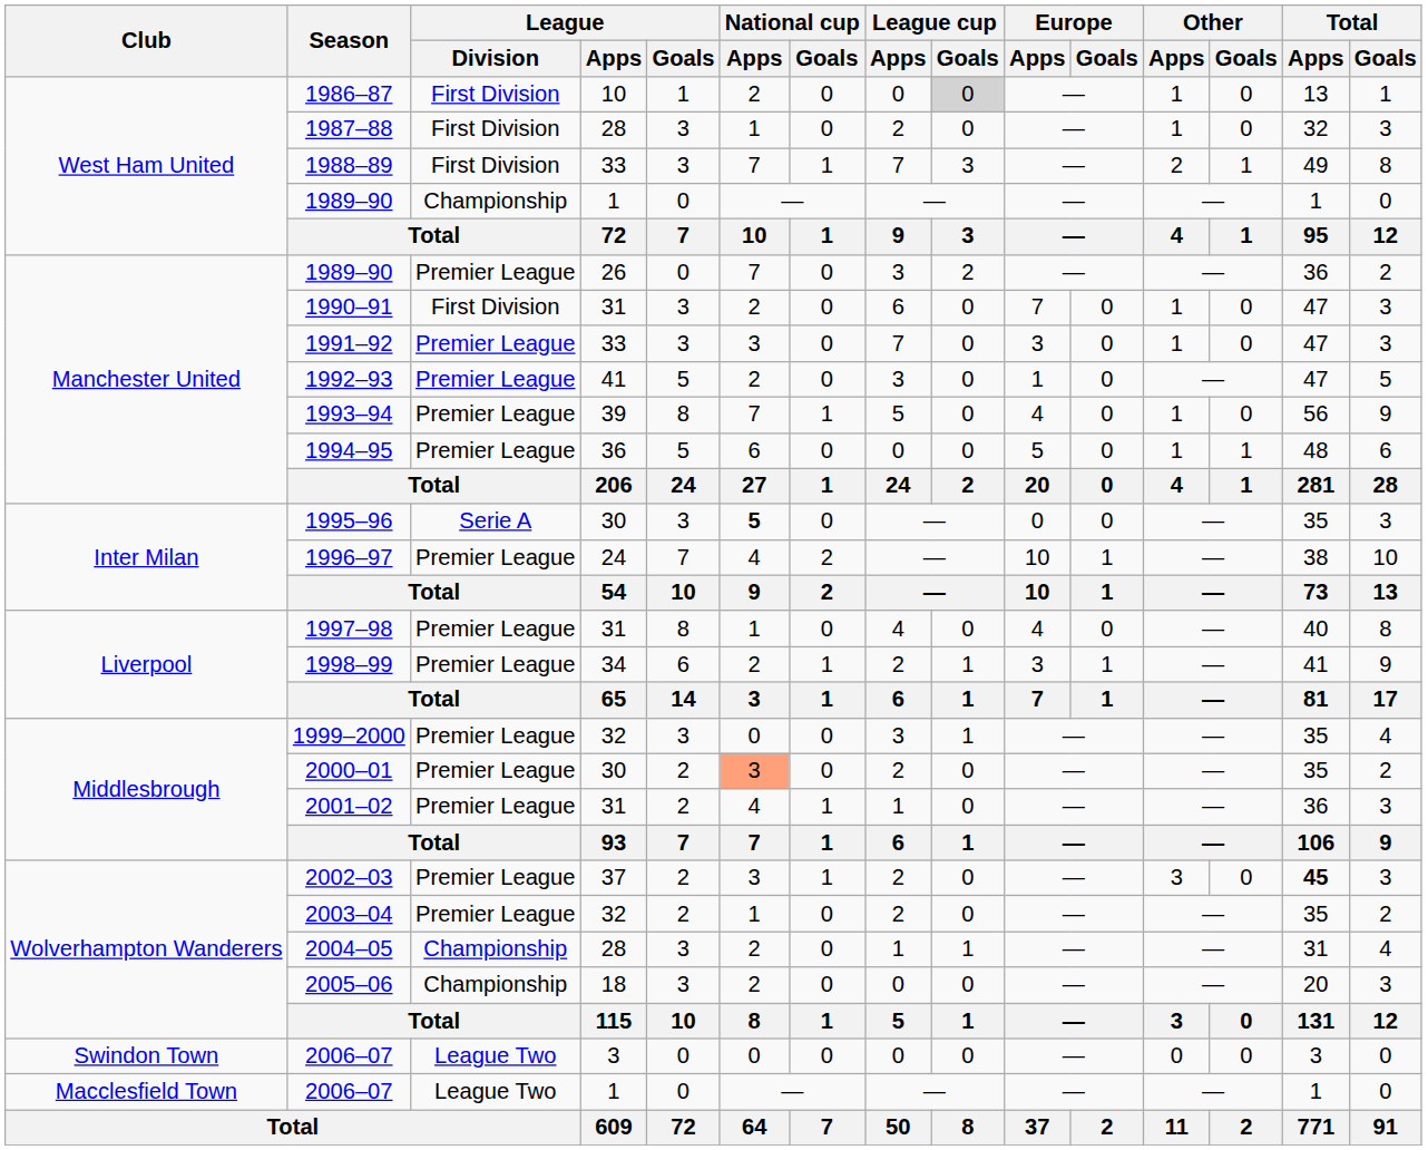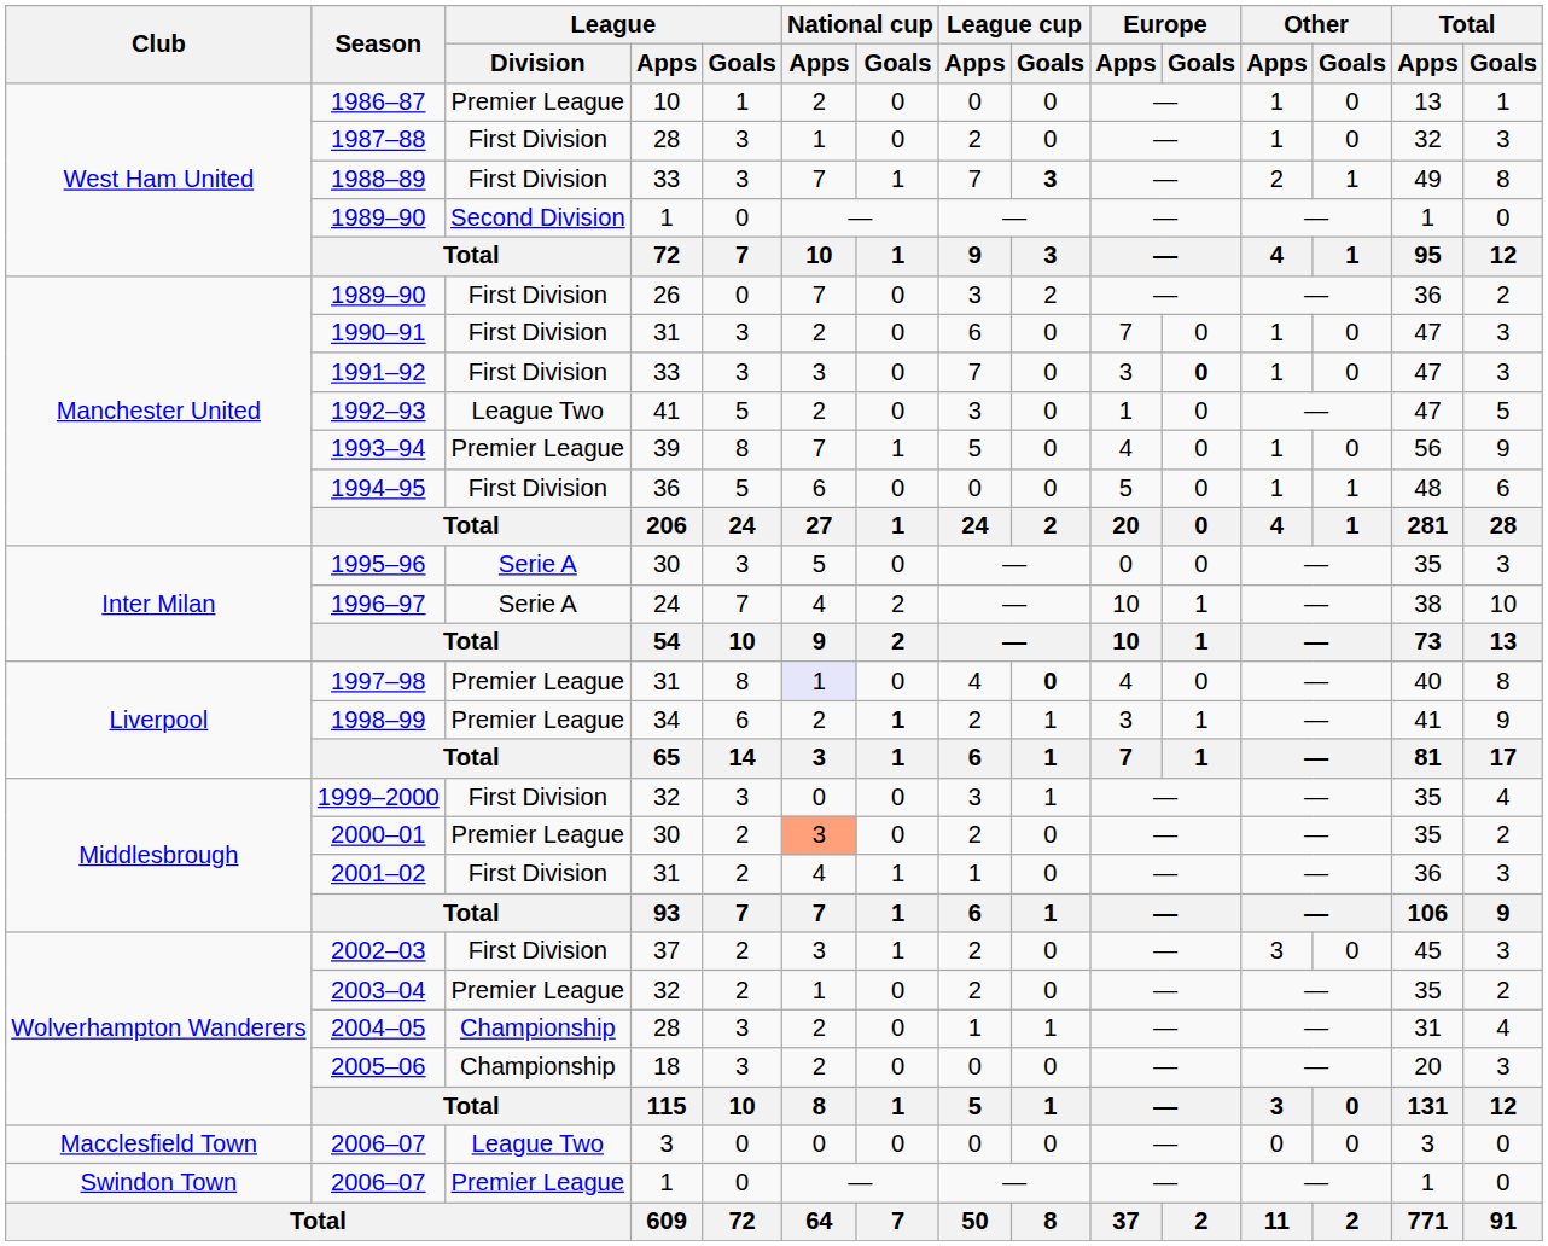1986–87 | League / Division: First Division -> Premier League
1986–87 | League cup / Goals: lightgrey background -> no background
1988–89 | League cup / Goals: normal -> bold
1989–90 / 1 | League / Division: Championship -> Second Division
1989–90 / 26 | League / Division: Premier League -> First Division
1991–92 | League / Division: Premier League -> First Division
1991–92 | Europe / Goals: normal -> bold
1992–93 | League / Division: Premier League -> League Two
1994–95 | League / Division: Premier League -> First Division
1995–96 | National cup / Apps: bold -> normal
1996–97 | League / Division: Premier League -> Serie A
1997–98 | National cup / Apps: no background -> lavender background
1997–98 | League cup / Goals: normal -> bold
1998–99 | National cup / Goals: normal -> bold
1999–2000 | League / Division: Premier League -> First Division
2001–02 | League / Division: Premier League -> First Division
2002–03 | League / Division: Premier League -> First Division
2002–03 | Total / Apps: bold -> normal
2006–07 / 3 | Club: Swindon Town -> Macclesfield Town
2006–07 / 1 | Club: Macclesfield Town -> Swindon Town
2006–07 / 1 | League / Division: League Two -> Premier League
